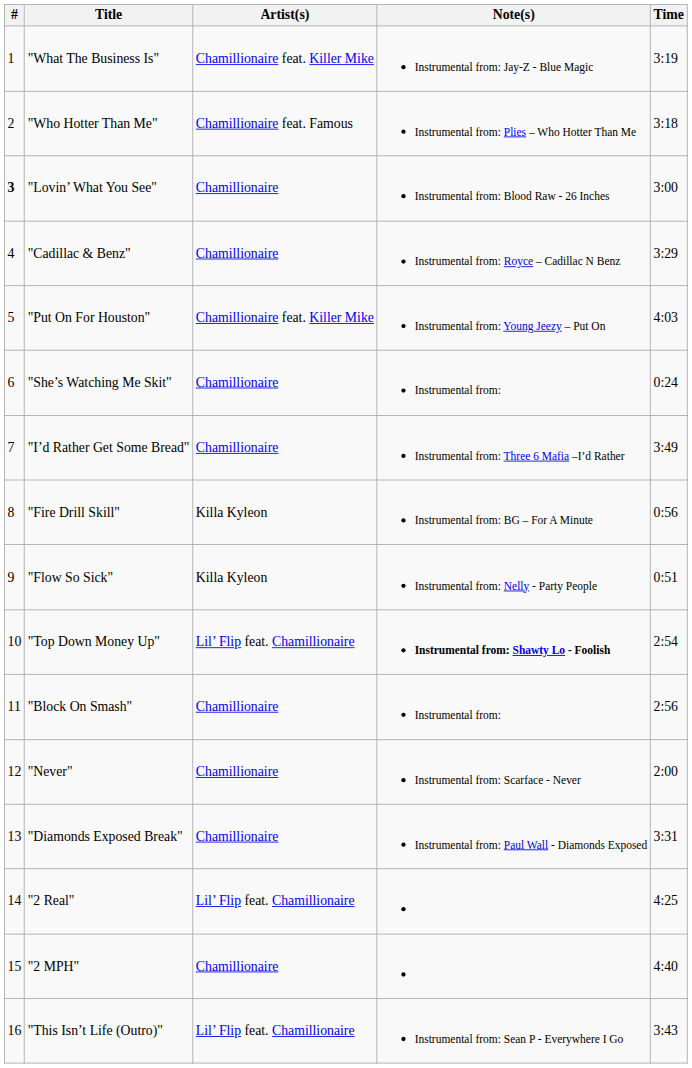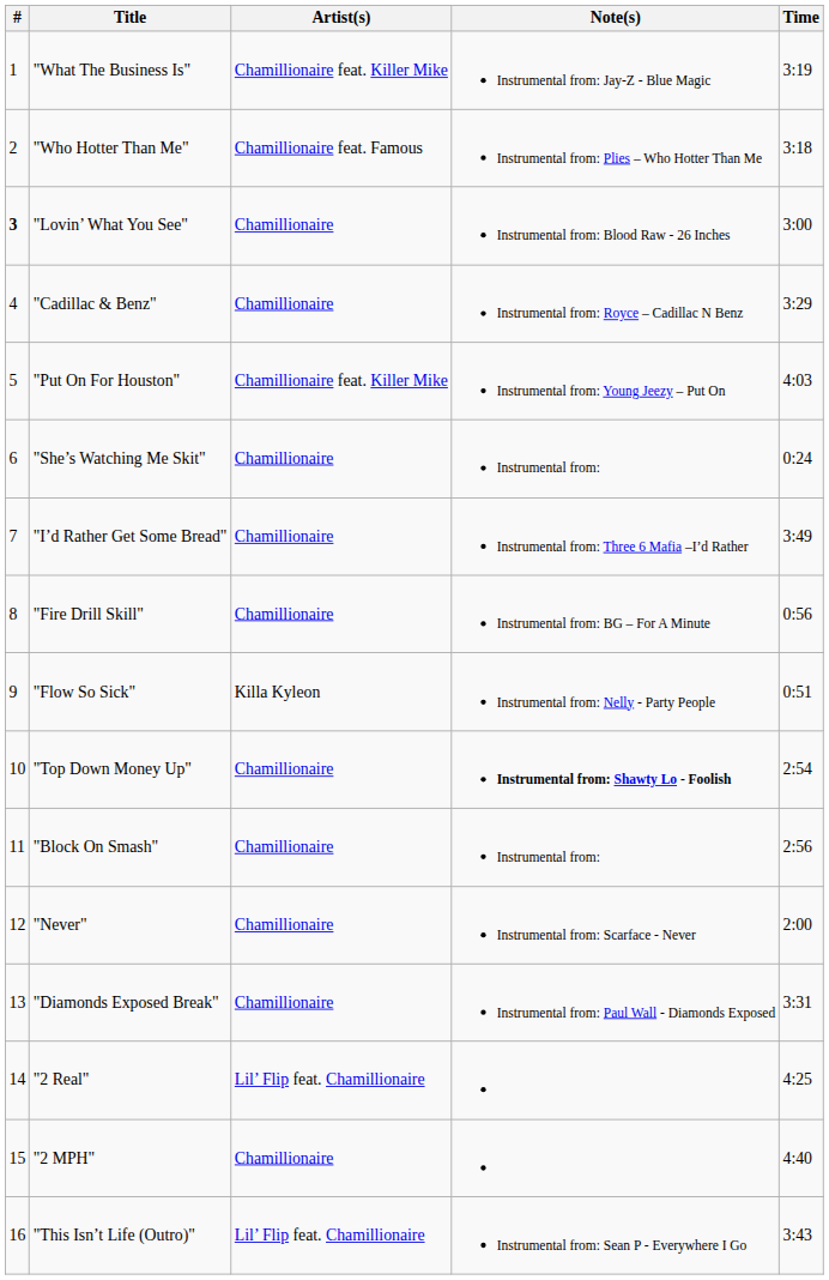"Fire Drill Skill" | Artist(s): Killa Kyleon -> Chamillionaire
"Top Down Money Up" | Artist(s): Lil’ Flip feat. Chamillionaire -> Chamillionaire
